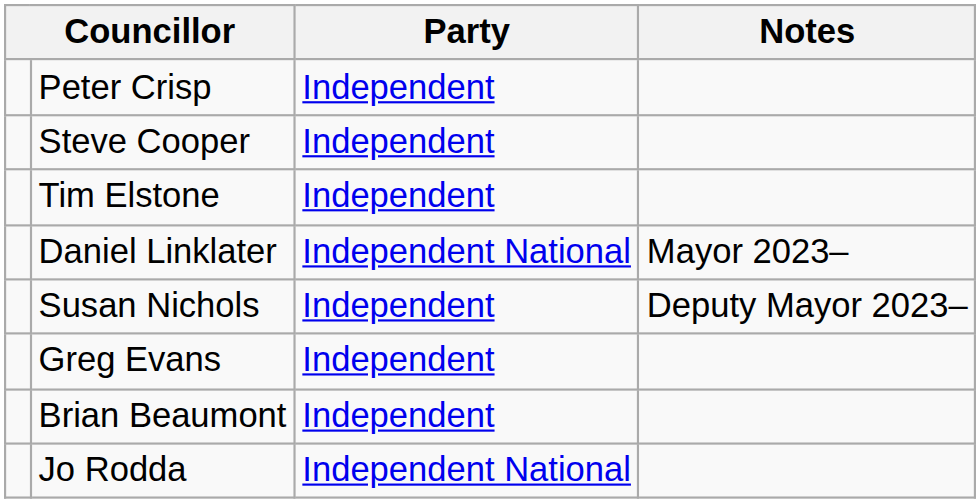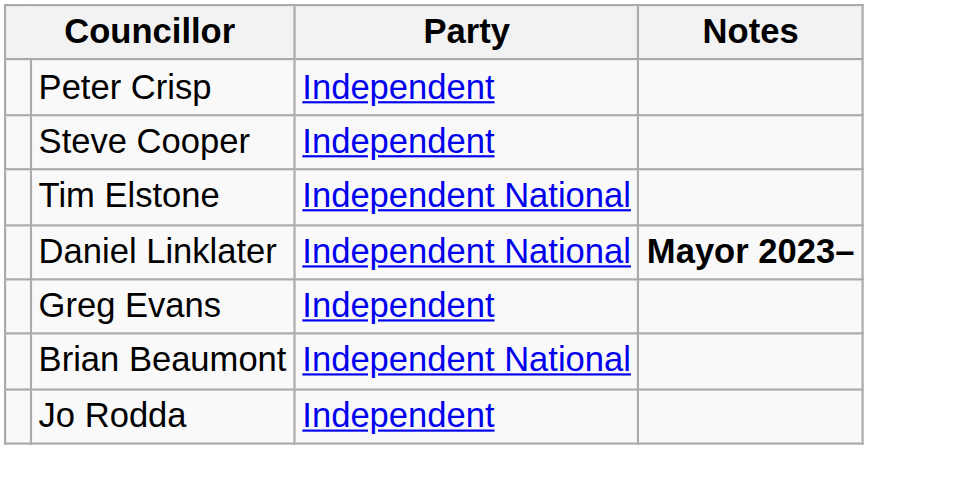Tim Elstone | Party: Independent -> Independent National
Daniel Linklater | Notes: normal -> bold
- row: Susan Nichols | Independent | Deputy Mayor 2023–
Brian Beaumont | Party: Independent -> Independent National
Jo Rodda | Party: Independent National -> Independent
